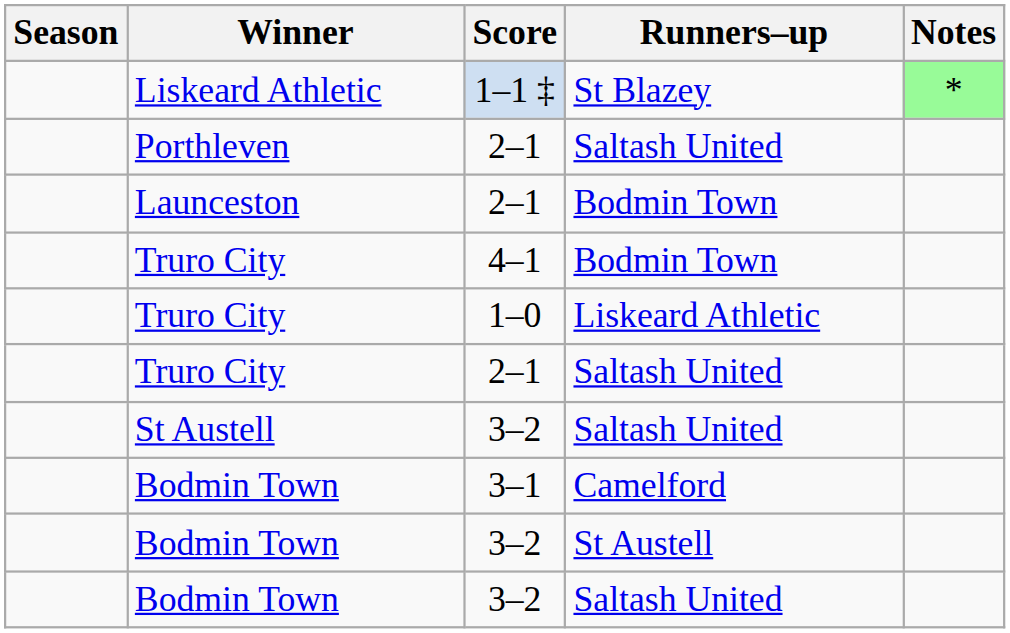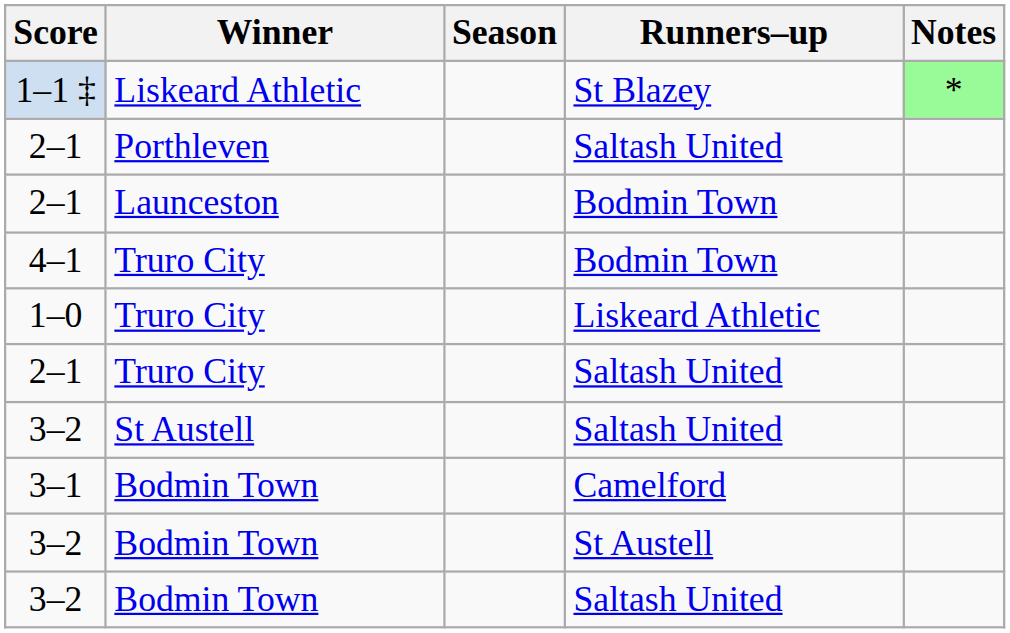columns swapped: Season <-> Score
